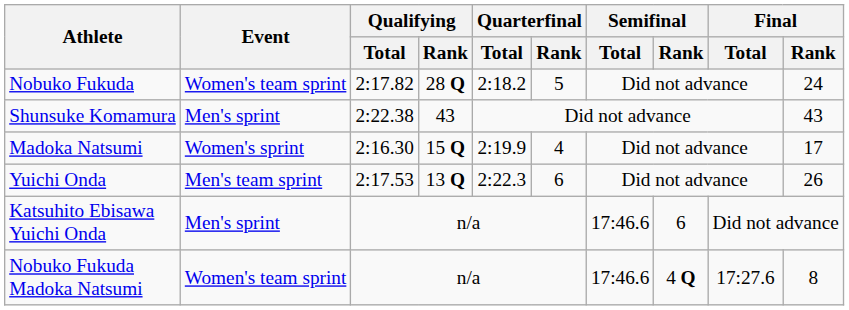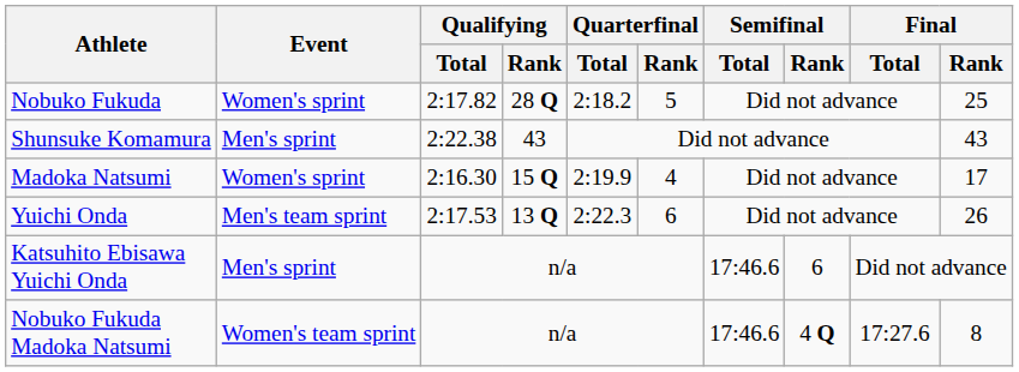Nobuko Fukuda | Event: Women's team sprint -> Women's sprint
Nobuko Fukuda | Final / Rank: 24 -> 25
